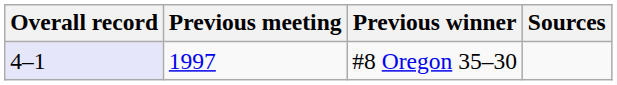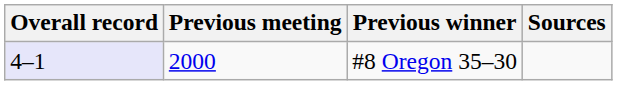#8 Oregon 35–30 | Previous meeting: 1997 -> 2000
